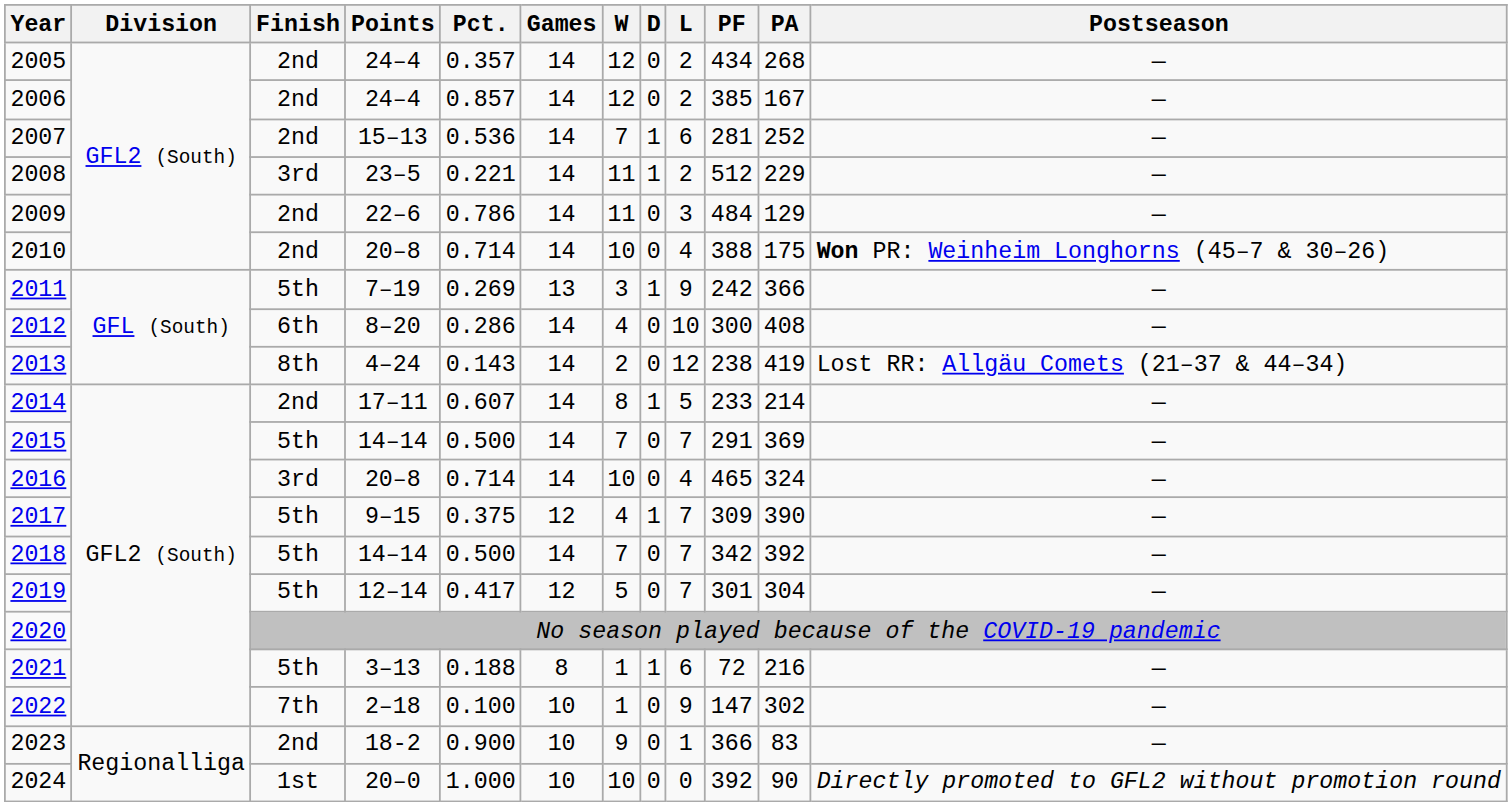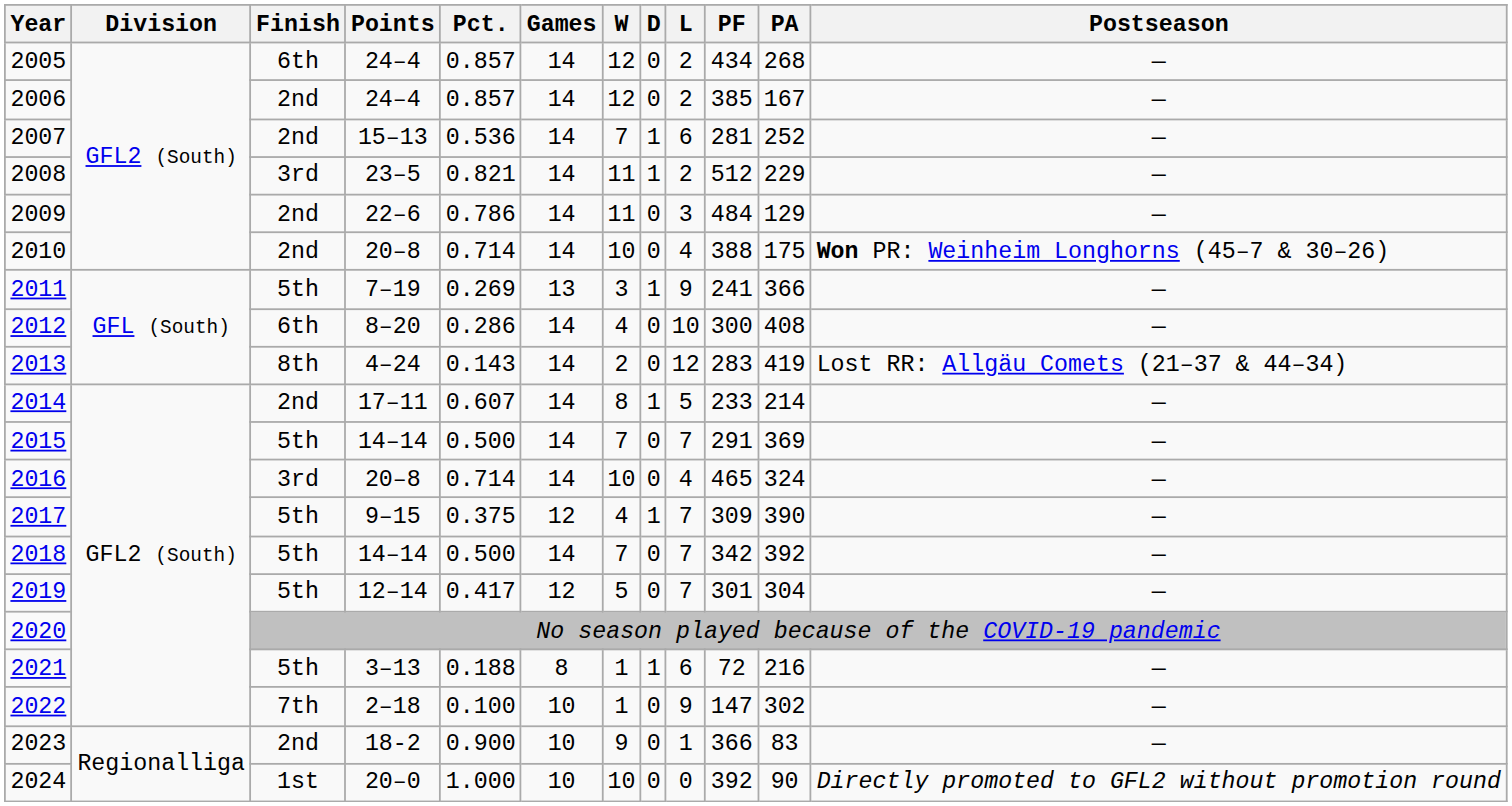2005 | Finish: 2nd -> 6th
2005 | Pct.: 0.357 -> 0.857
2008 | Pct.: 0.221 -> 0.821
2011 | PF: 242 -> 241
2013 | PF: 238 -> 283
